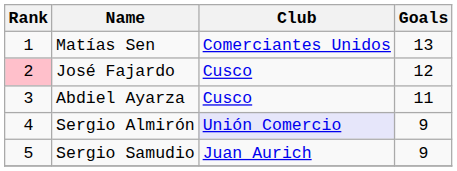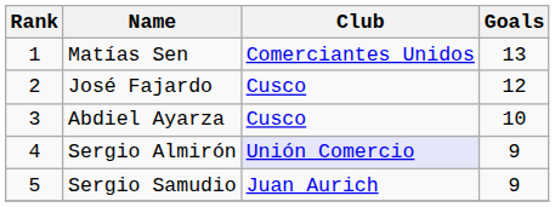José Fajardo | Rank: pink background -> no background
Abdiel Ayarza | Goals: 11 -> 10
